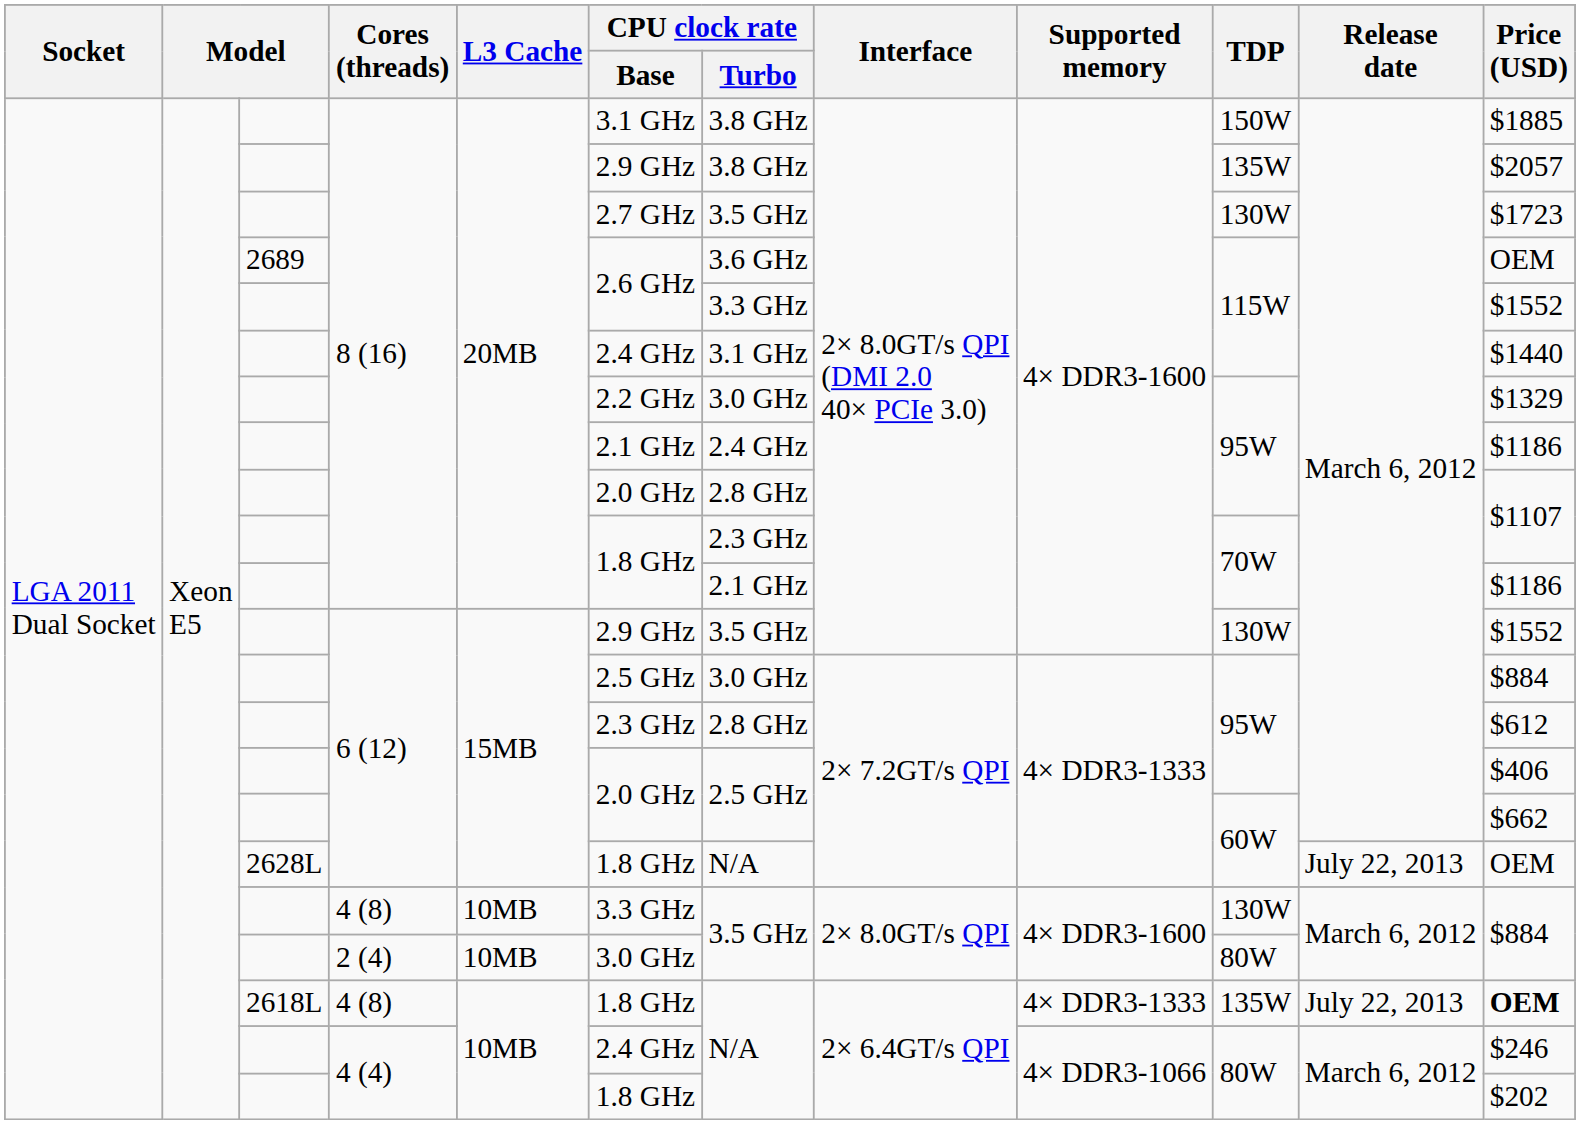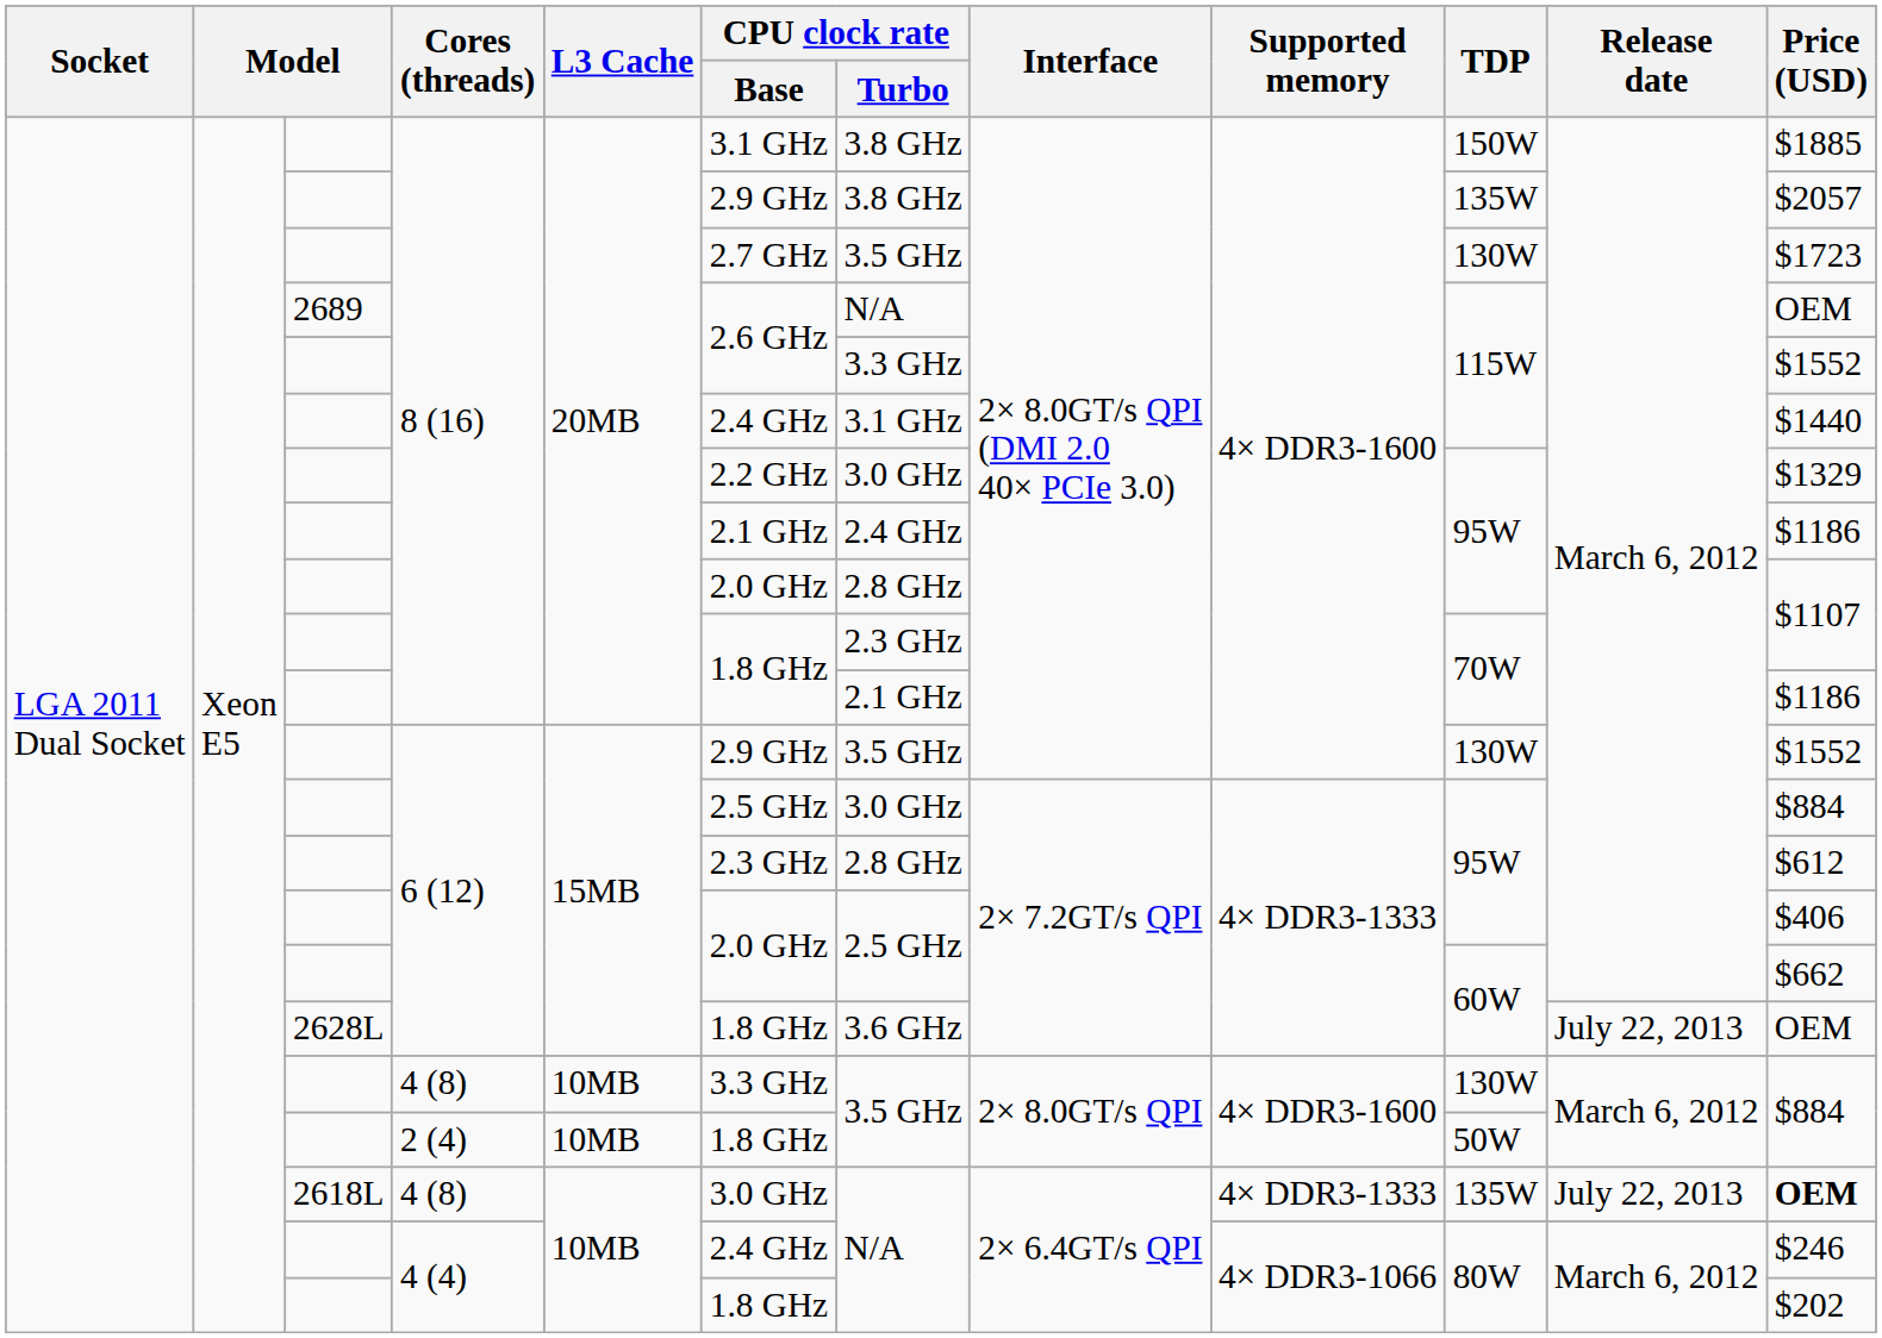2689 / 8 (16) | CPU clock rate / Turbo: 3.6 GHz -> N/A
2628L / 6 (12) | CPU clock rate / Turbo: N/A -> 3.6 GHz
2 (4) | CPU clock rate / Base: 3.0 GHz -> 1.8 GHz
2 (4) | TDP: 80W -> 50W
2618L / 4 (8) | CPU clock rate / Base: 1.8 GHz -> 3.0 GHz
